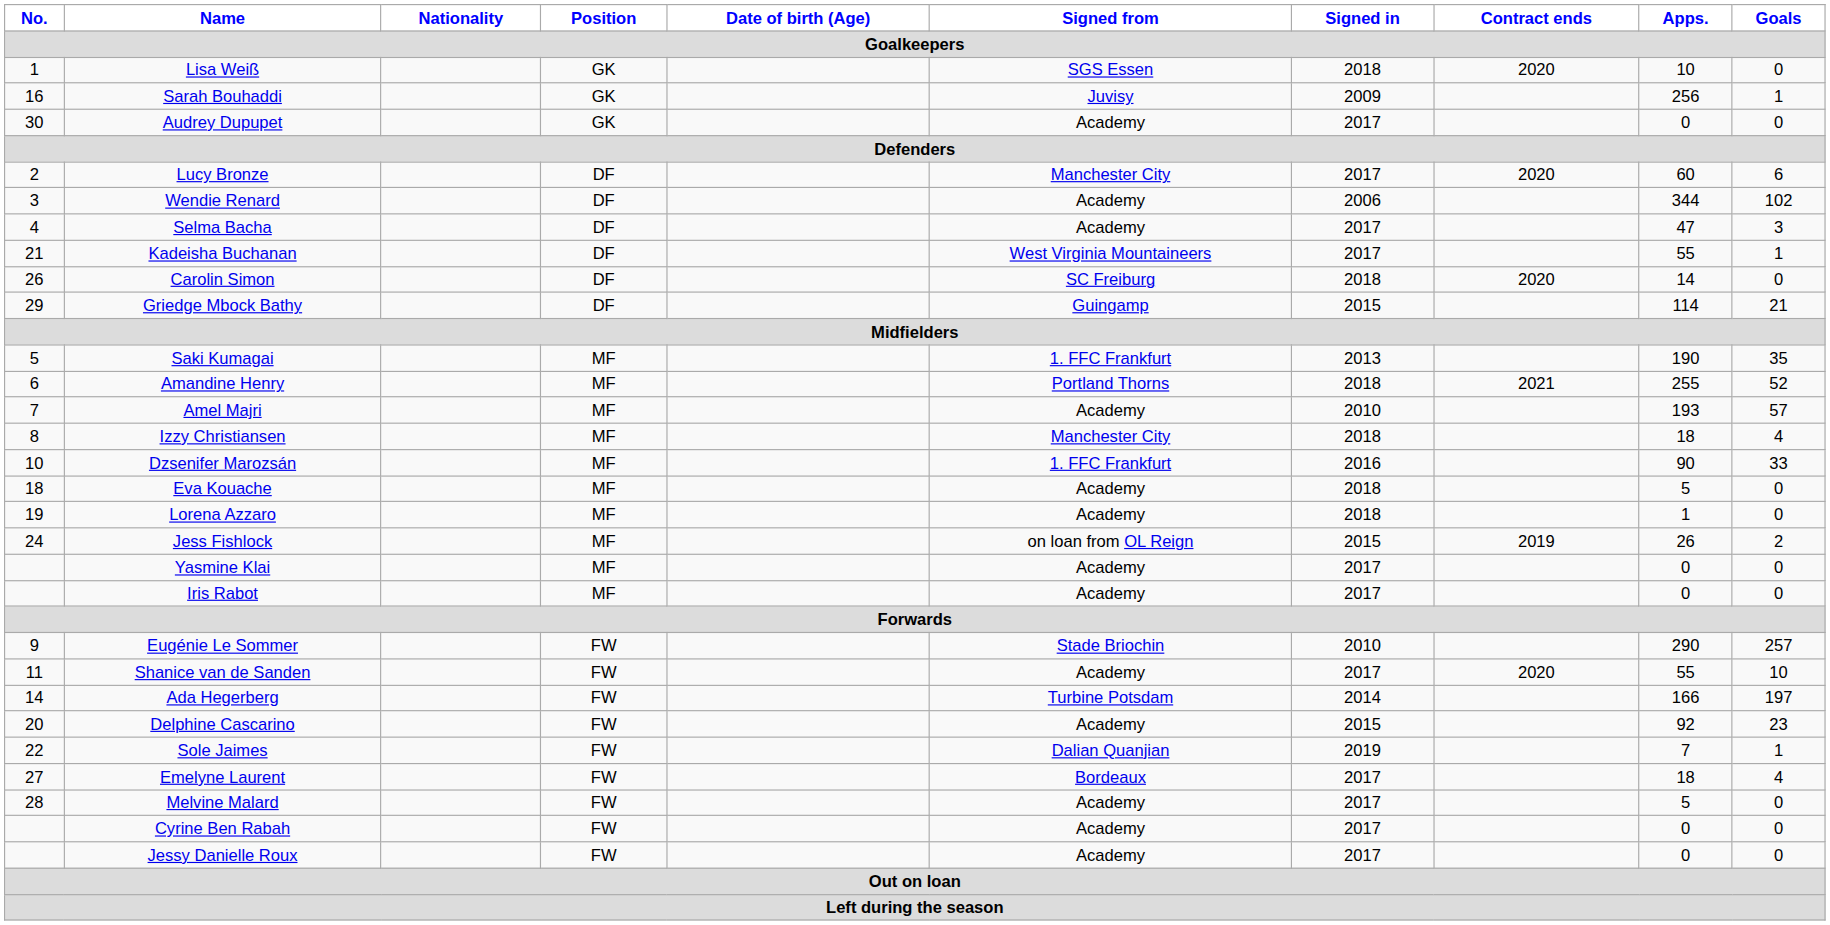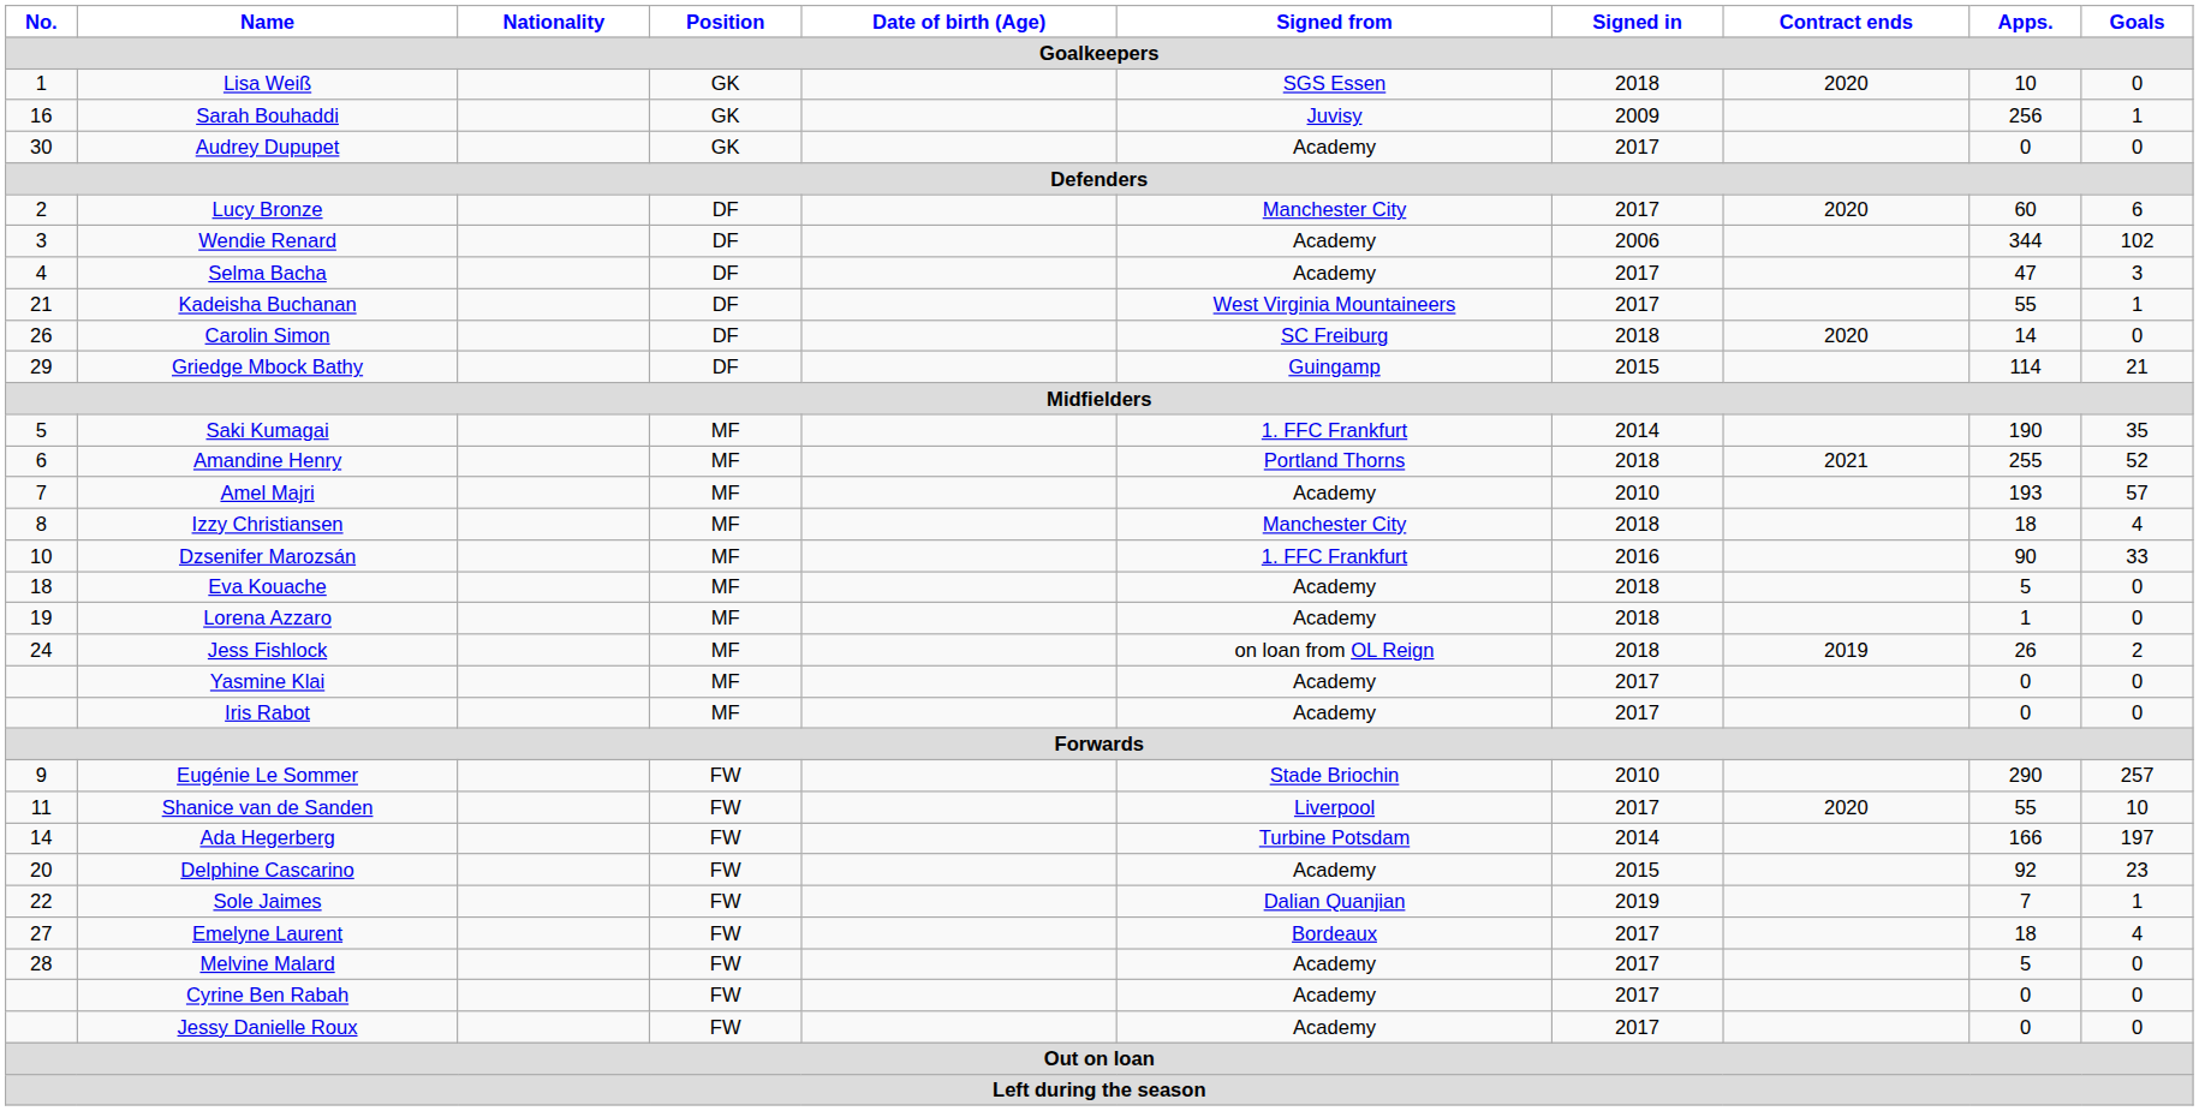Saki Kumagai | Signed in: 2013 -> 2014
Jess Fishlock | Signed in: 2015 -> 2018
Shanice van de Sanden | Signed from: Academy -> Liverpool
